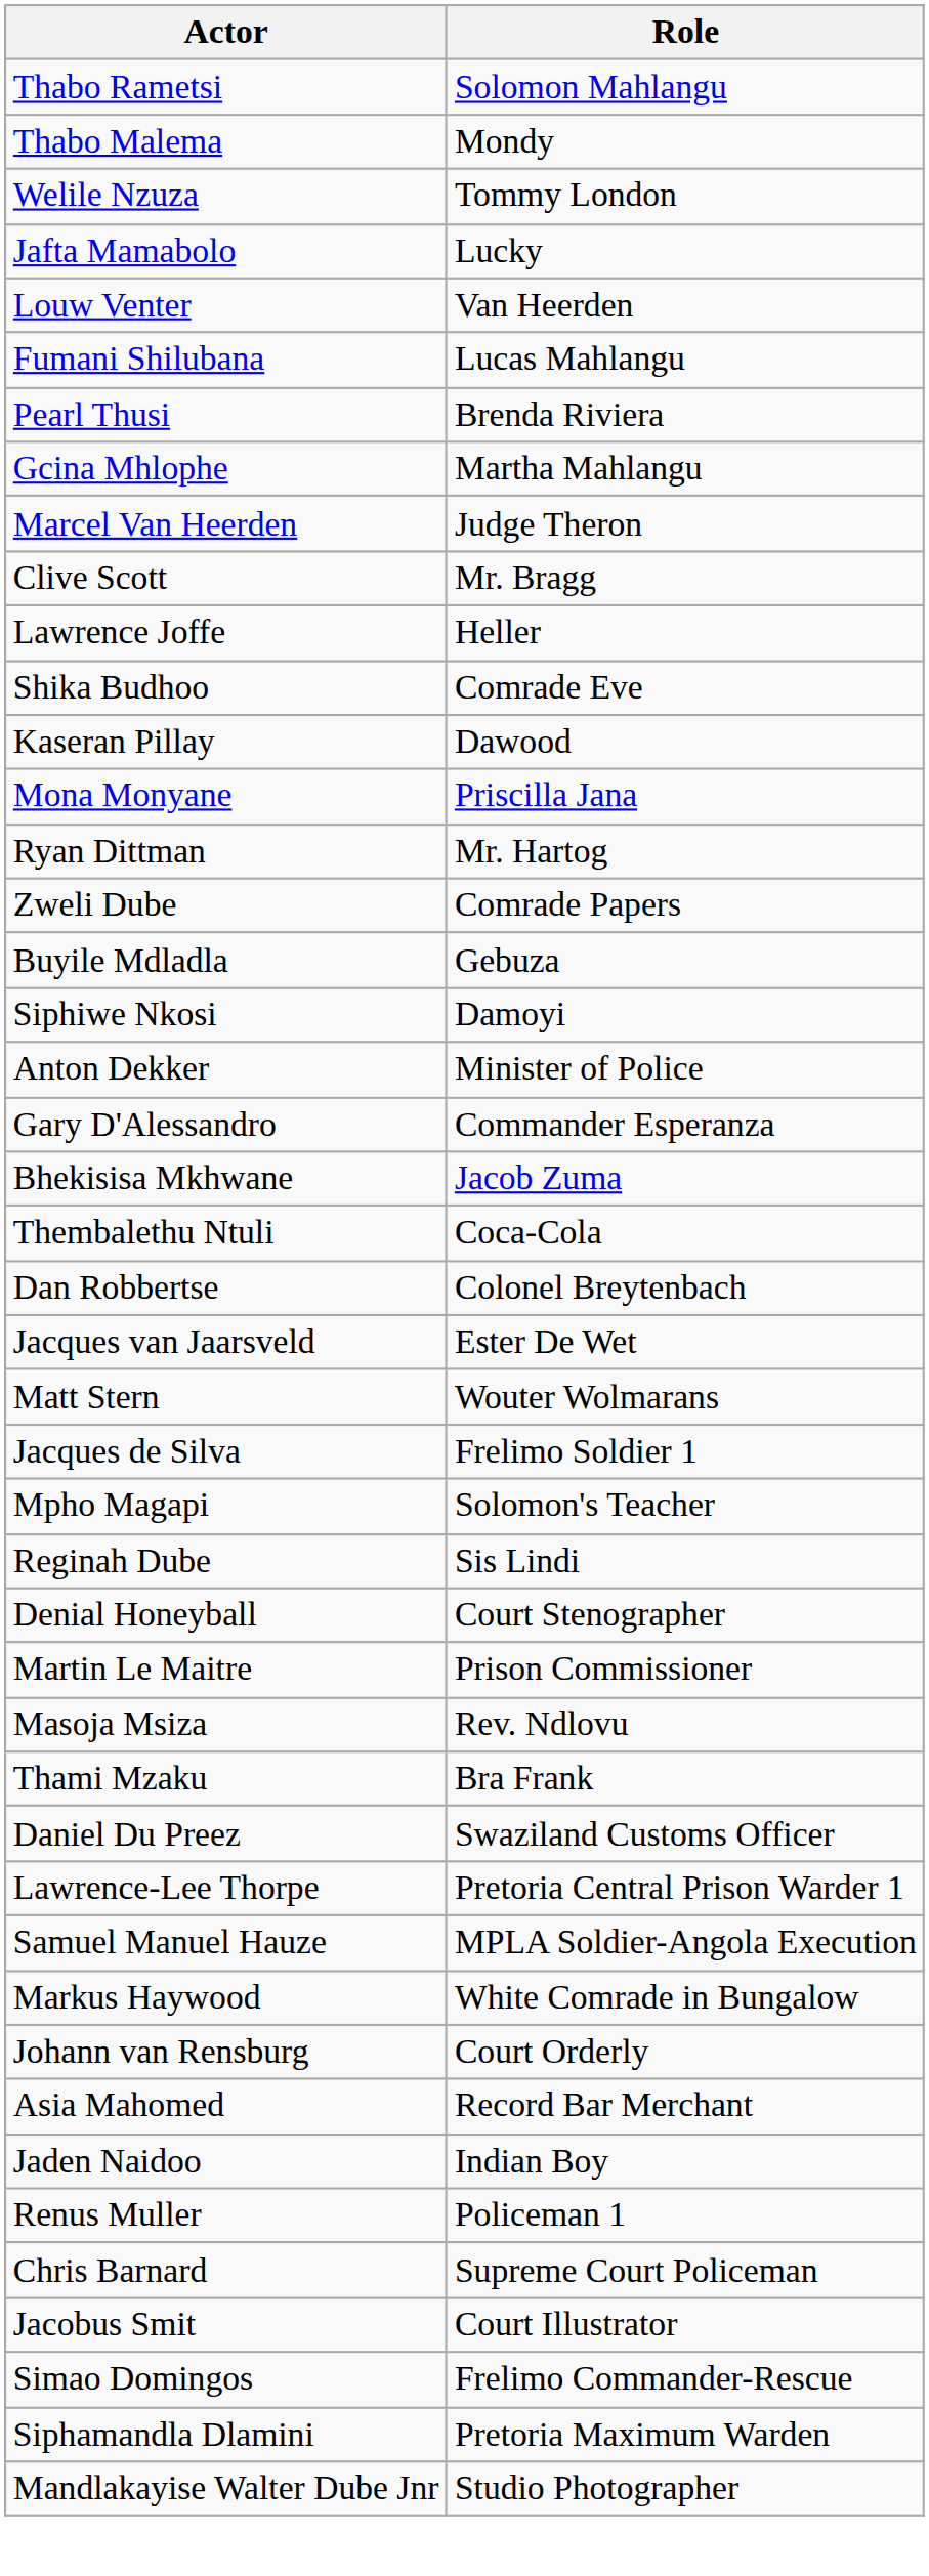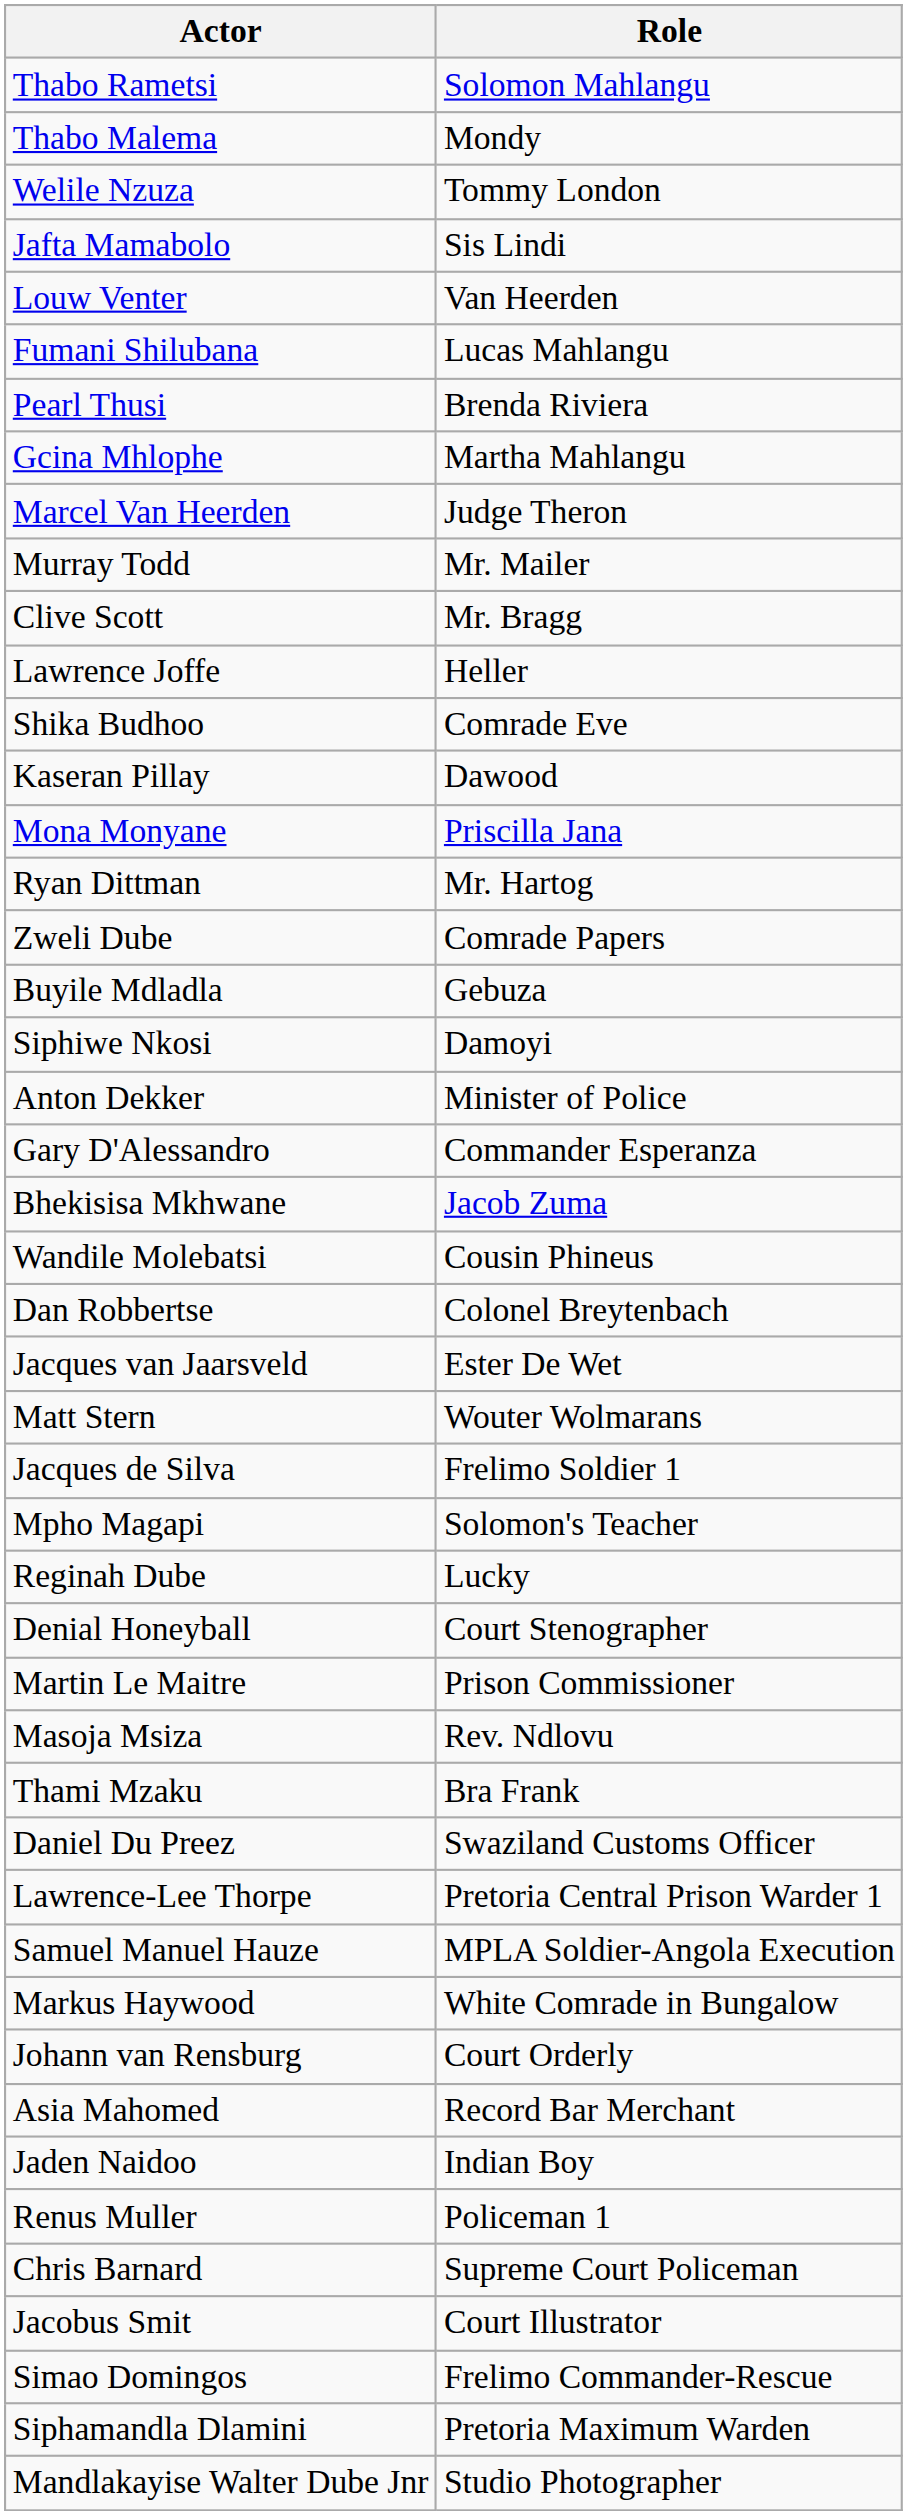Jafta Mamabolo | Role: Lucky -> Sis Lindi
+ row: Murray Todd | Mr. Mailer
- row: Thembalethu Ntuli | Coca-Cola
+ row: Wandile Molebatsi | Cousin Phineus
Reginah Dube | Role: Sis Lindi -> Lucky
